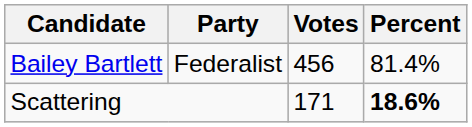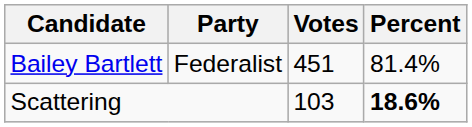Bailey Bartlett | Votes: 456 -> 451
Scattering | Votes: 171 -> 103
